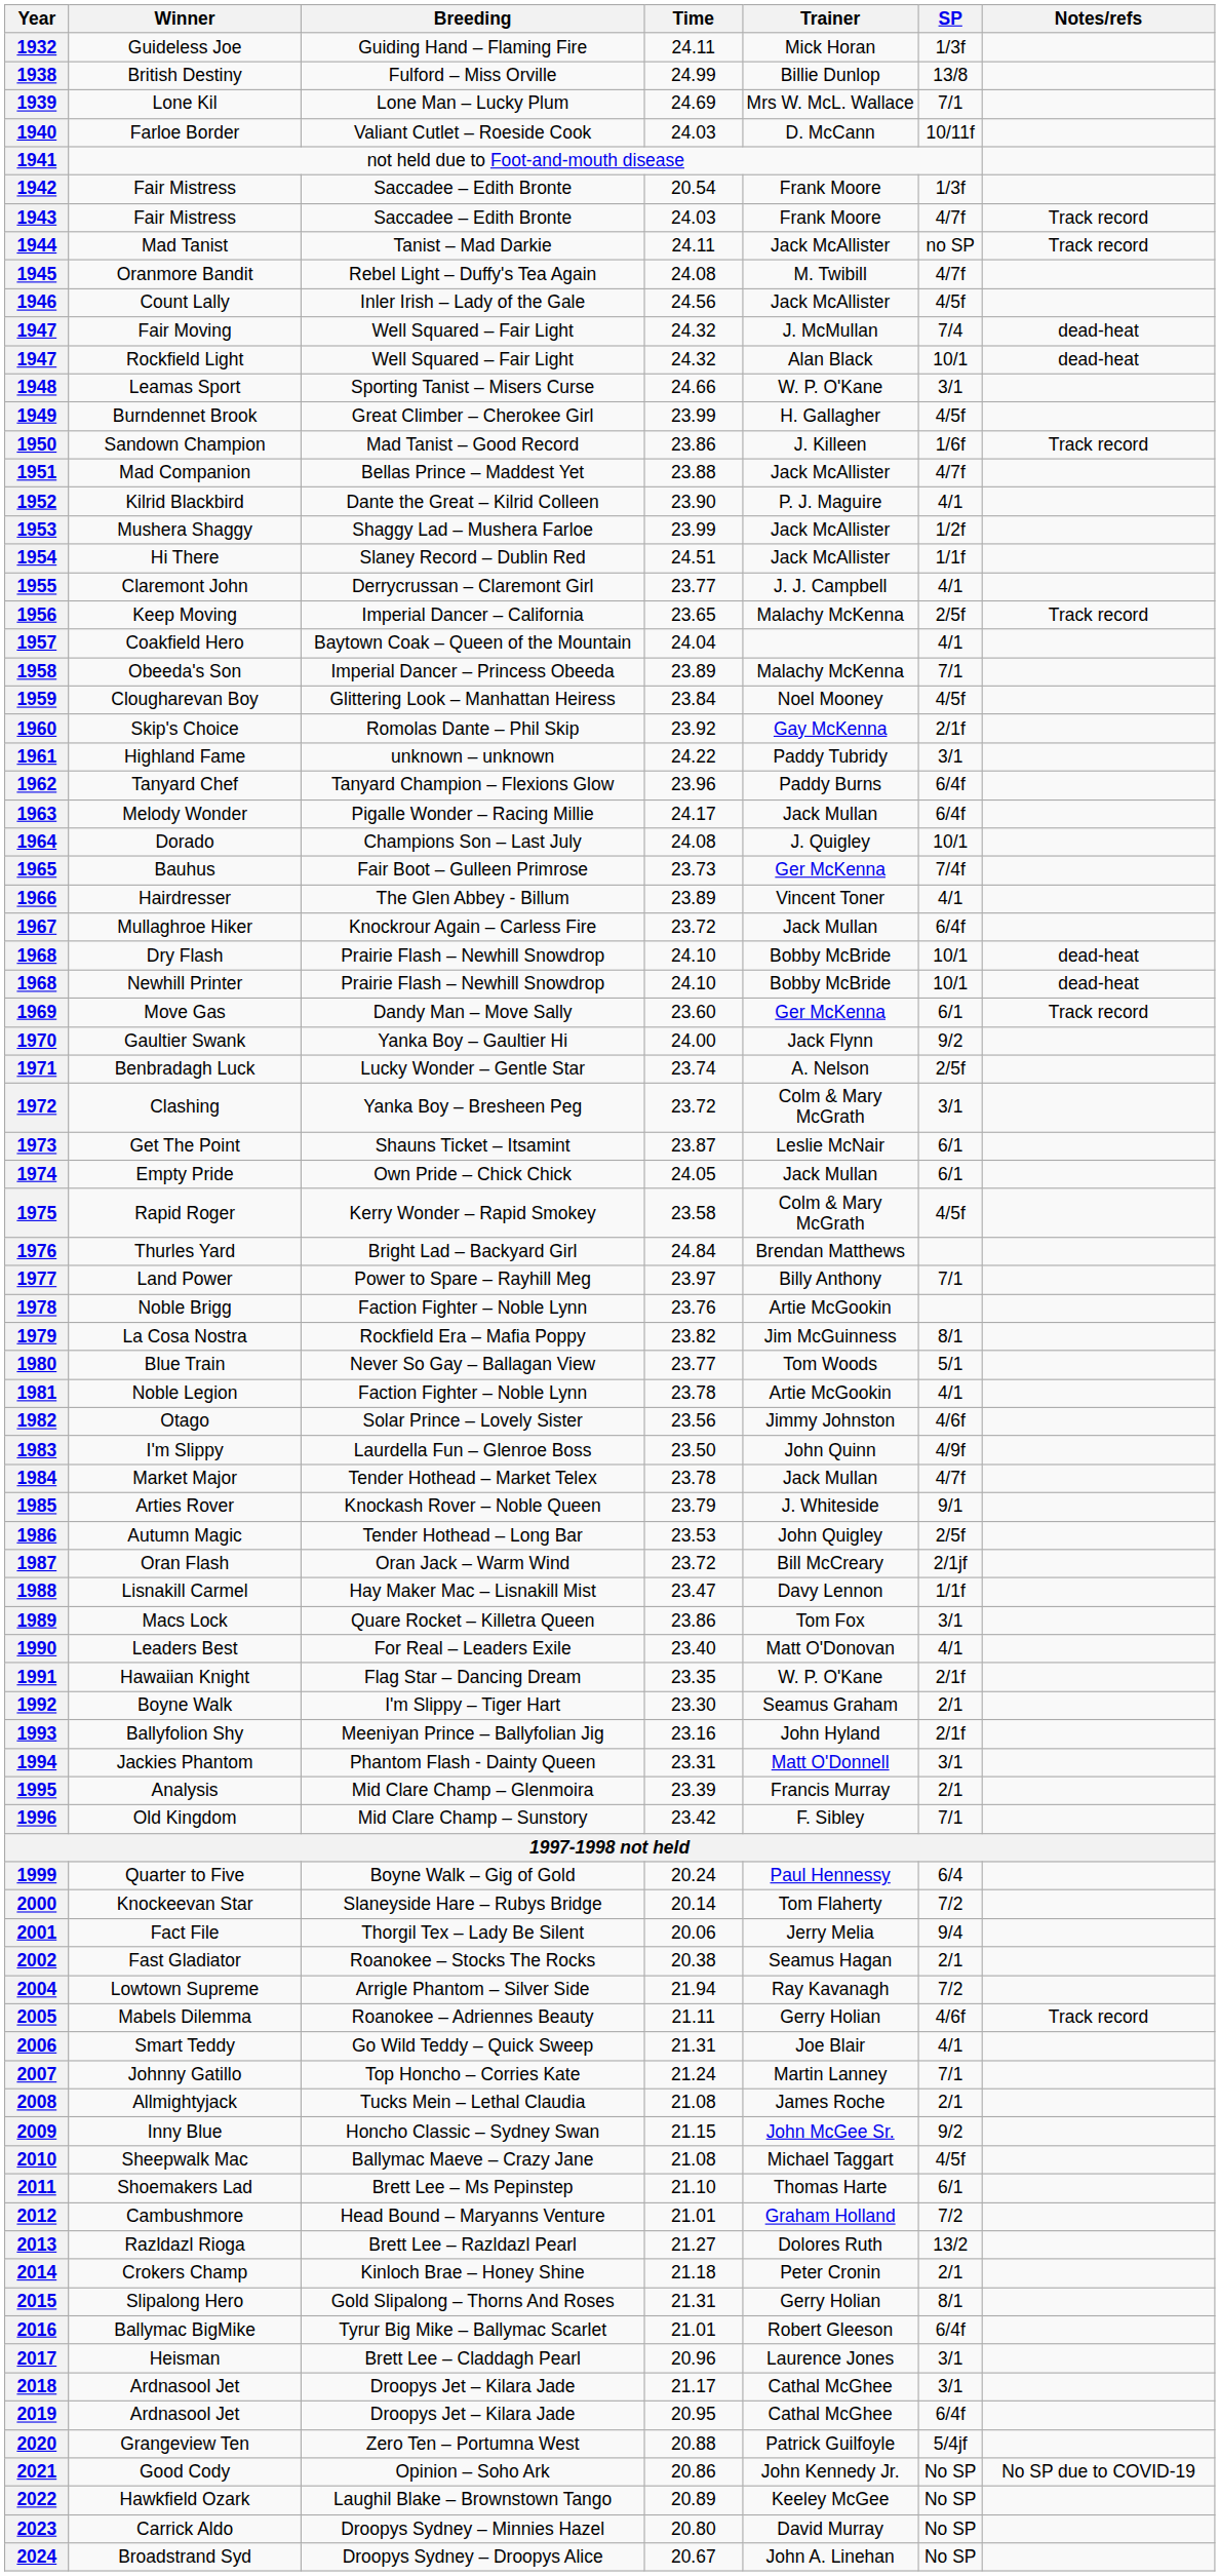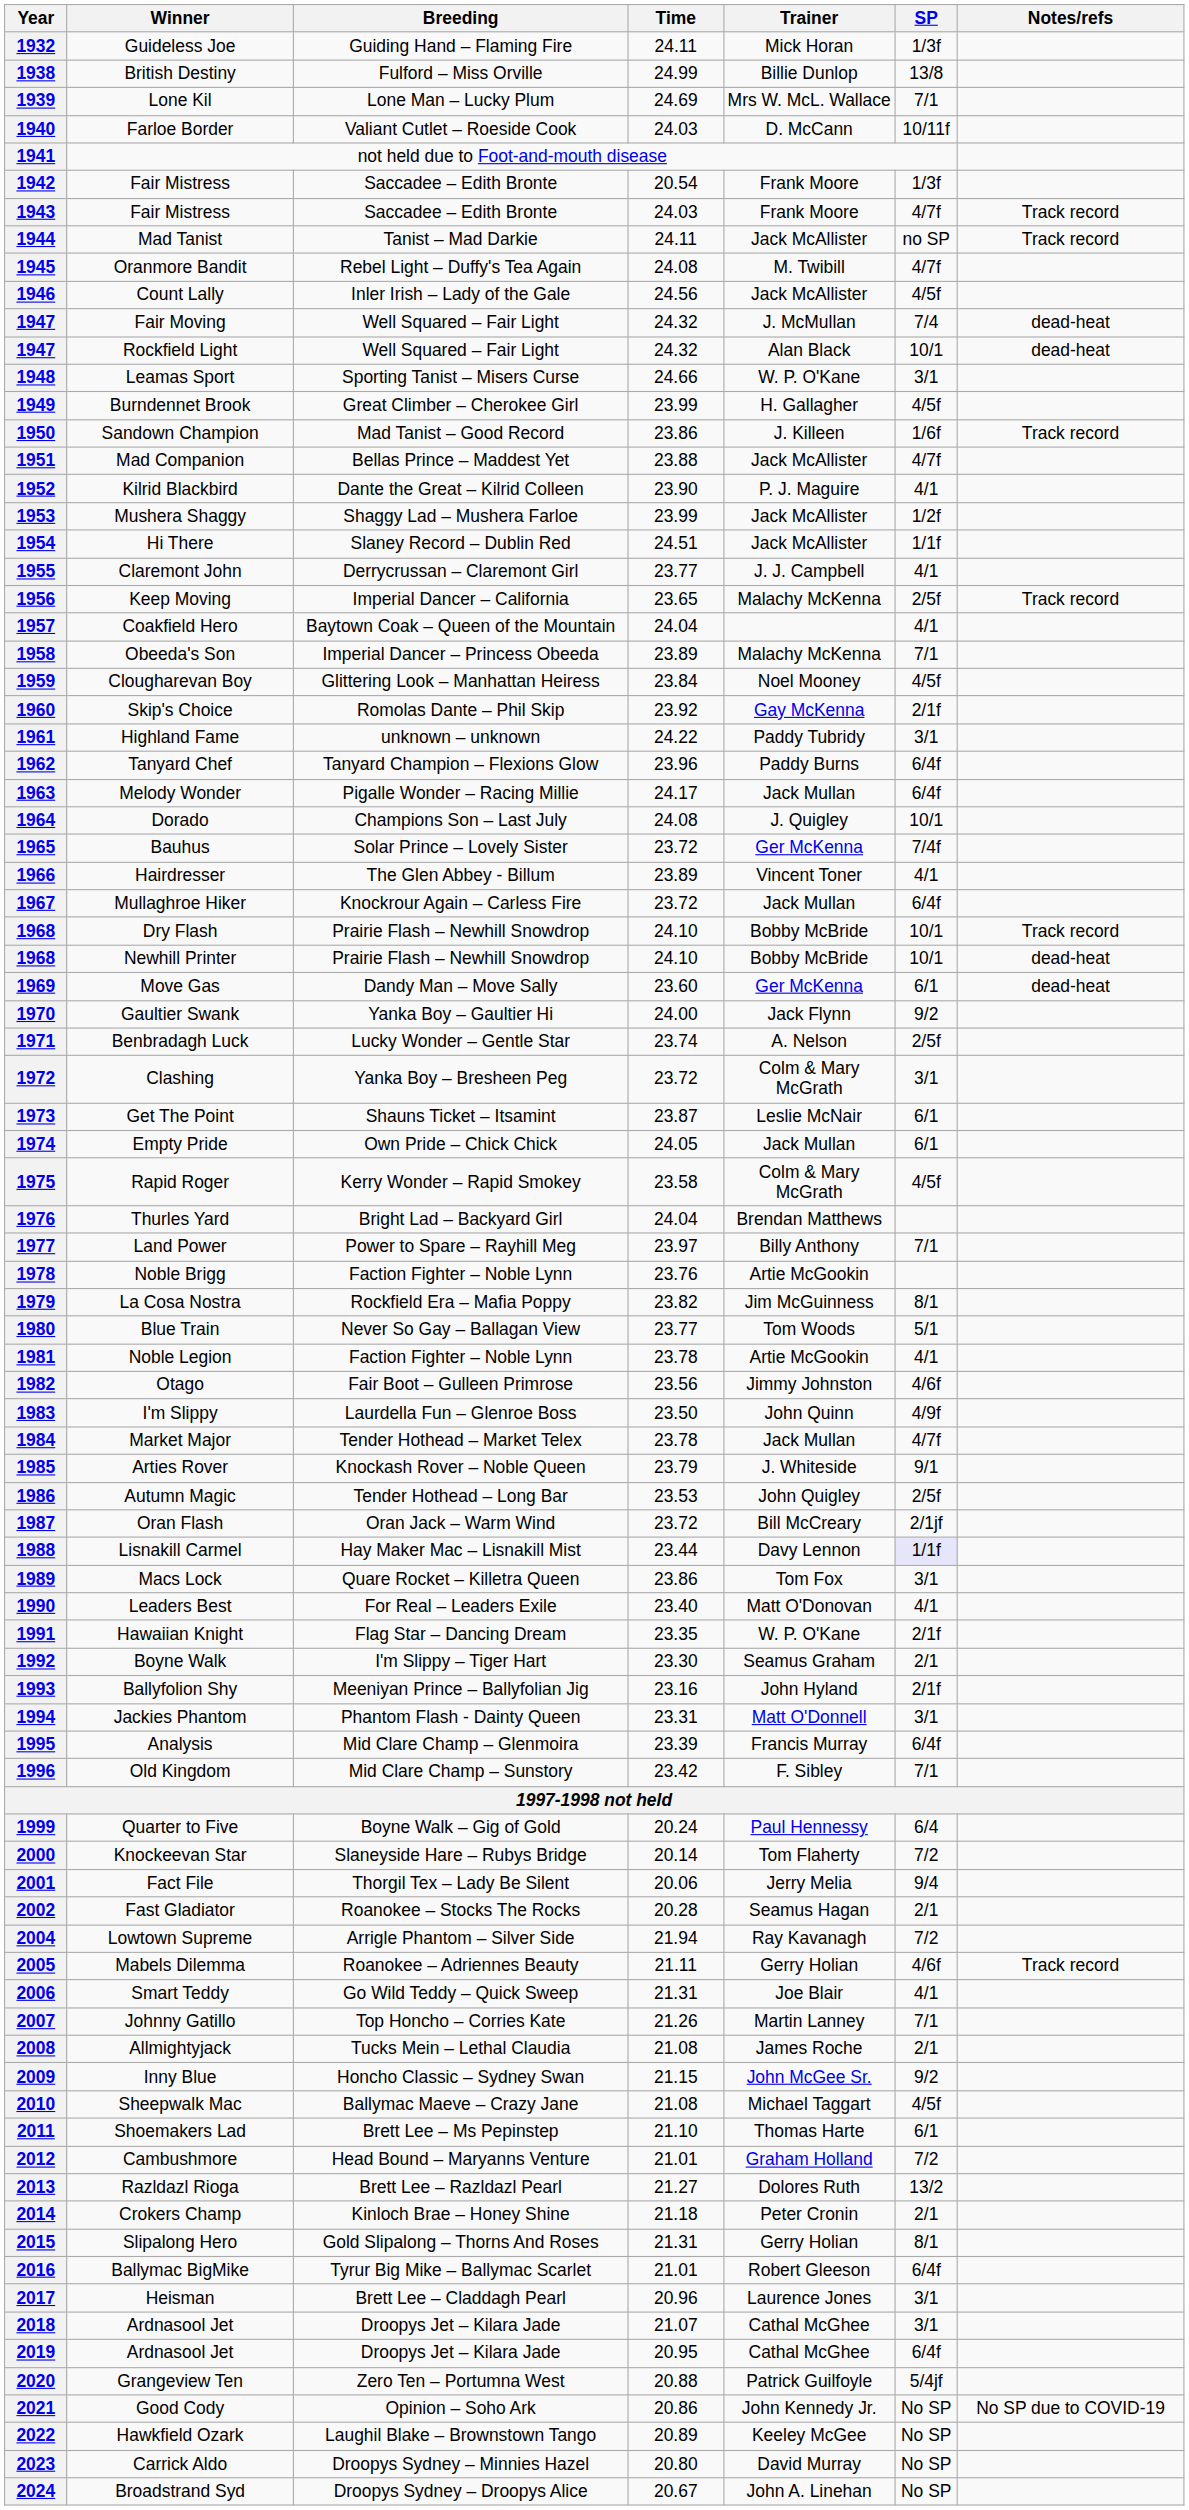1965 | Breeding: Fair Boot – Gulleen Primrose -> Solar Prince – Lovely Sister
1965 | Time: 23.73 -> 23.72
1968 / Dry Flash | Notes/refs: dead-heat -> Track record
1969 | Notes/refs: Track record -> dead-heat
1976 | Time: 24.84 -> 24.04
1982 | Breeding: Solar Prince – Lovely Sister -> Fair Boot – Gulleen Primrose
1988 | Time: 23.47 -> 23.44
1988 | SP: no background -> lavender background
1995 | SP: 2/1 -> 6/4f
2002 | Time: 20.38 -> 20.28
2007 | Time: 21.24 -> 21.26
2018 | Time: 21.17 -> 21.07
